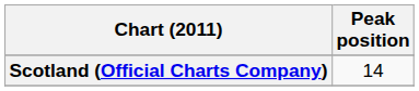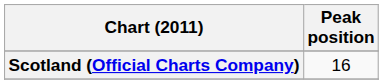Scotland (Official Charts Company) | Peak position: 14 -> 16
